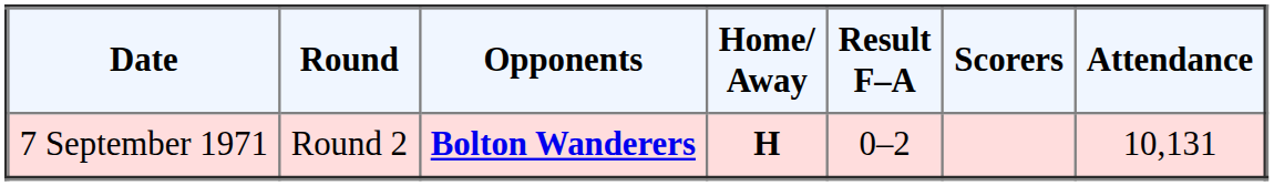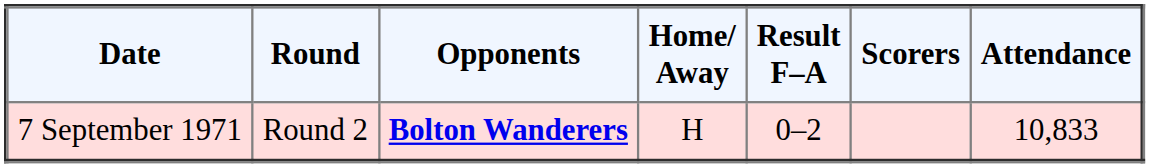7 September 1971 | Home/ Away: bold -> normal
7 September 1971 | Attendance: 10,131 -> 10,833
